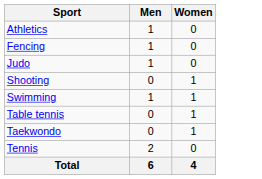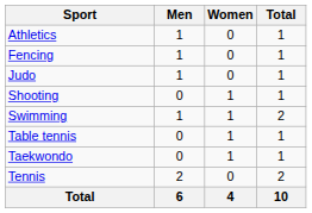+ column: Total | 1 | 1 | 1 | 1 | 2 | 1 | 1 | 2 | 10
